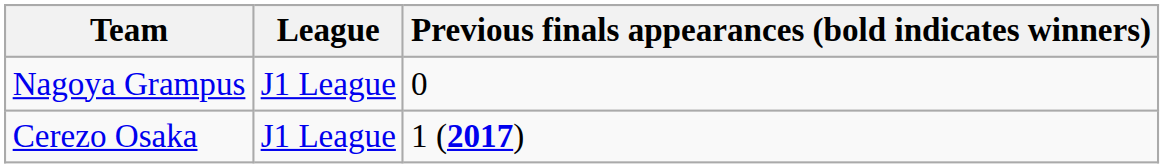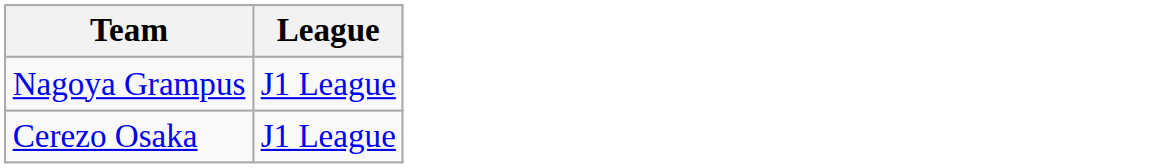- column: Previous finals appearances (bold indicates winners) | 0 | 1 (2017)
